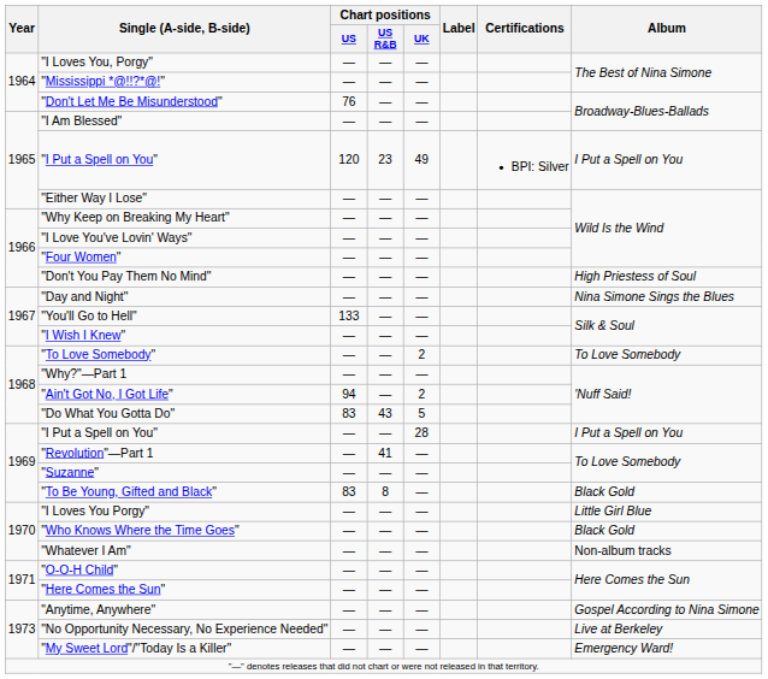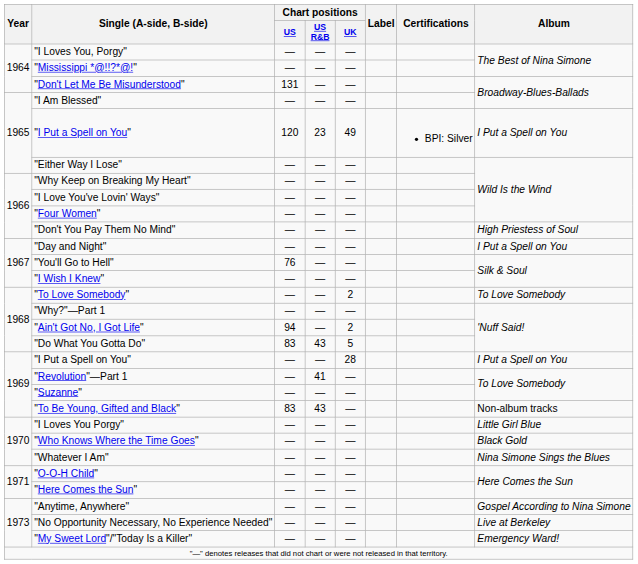"Don't Let Me Be Misunderstood" | Chart positions / US: 76 -> 131
"Day and Night" | Album: Nina Simone Sings the Blues -> I Put a Spell on You
"You'll Go to Hell" | Chart positions / US: 133 -> 76
"To Be Young, Gifted and Black" | Chart positions / US R&B: 8 -> 43
"To Be Young, Gifted and Black" | Album: Black Gold -> Non-album tracks
"Whatever I Am" | Album: Non-album tracks -> Nina Simone Sings the Blues
